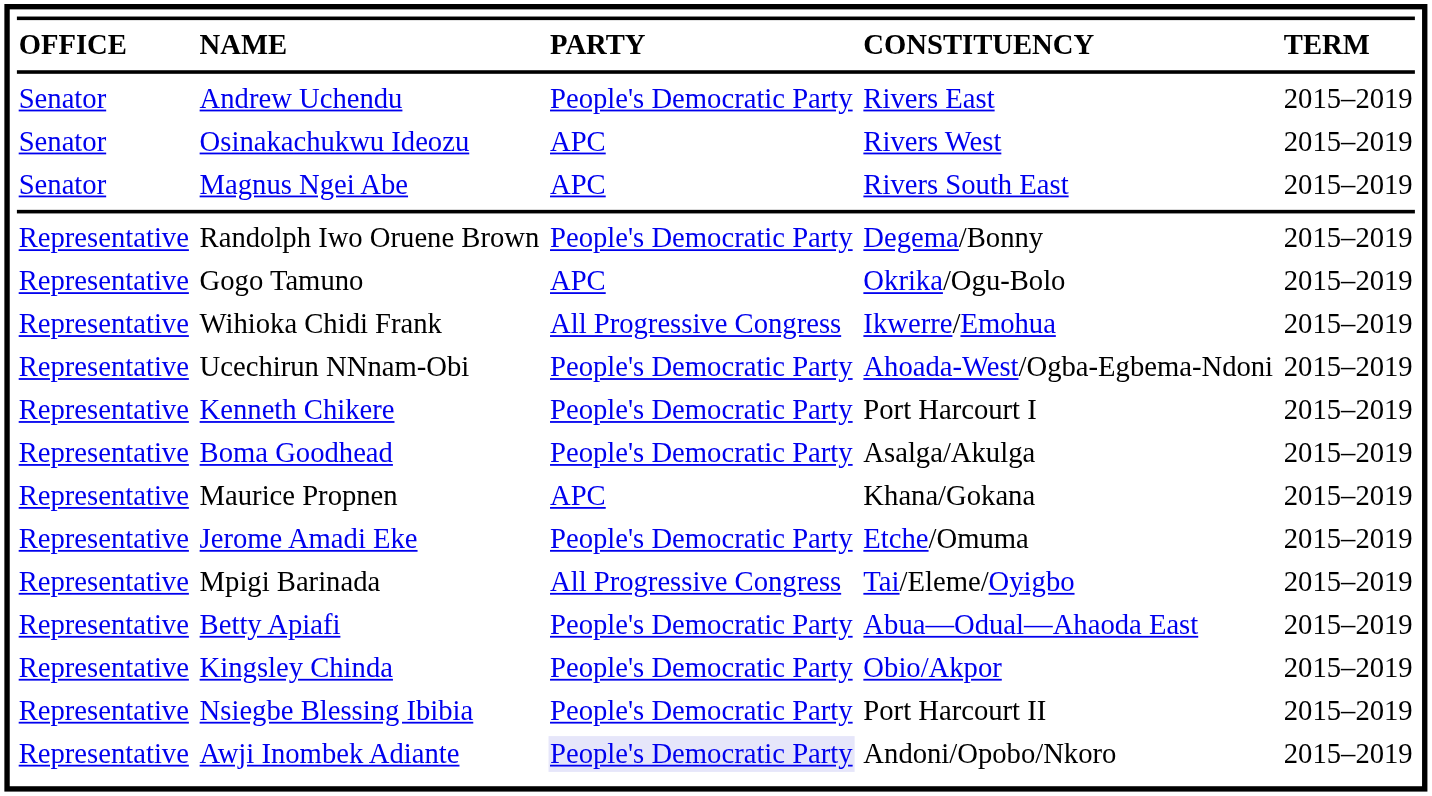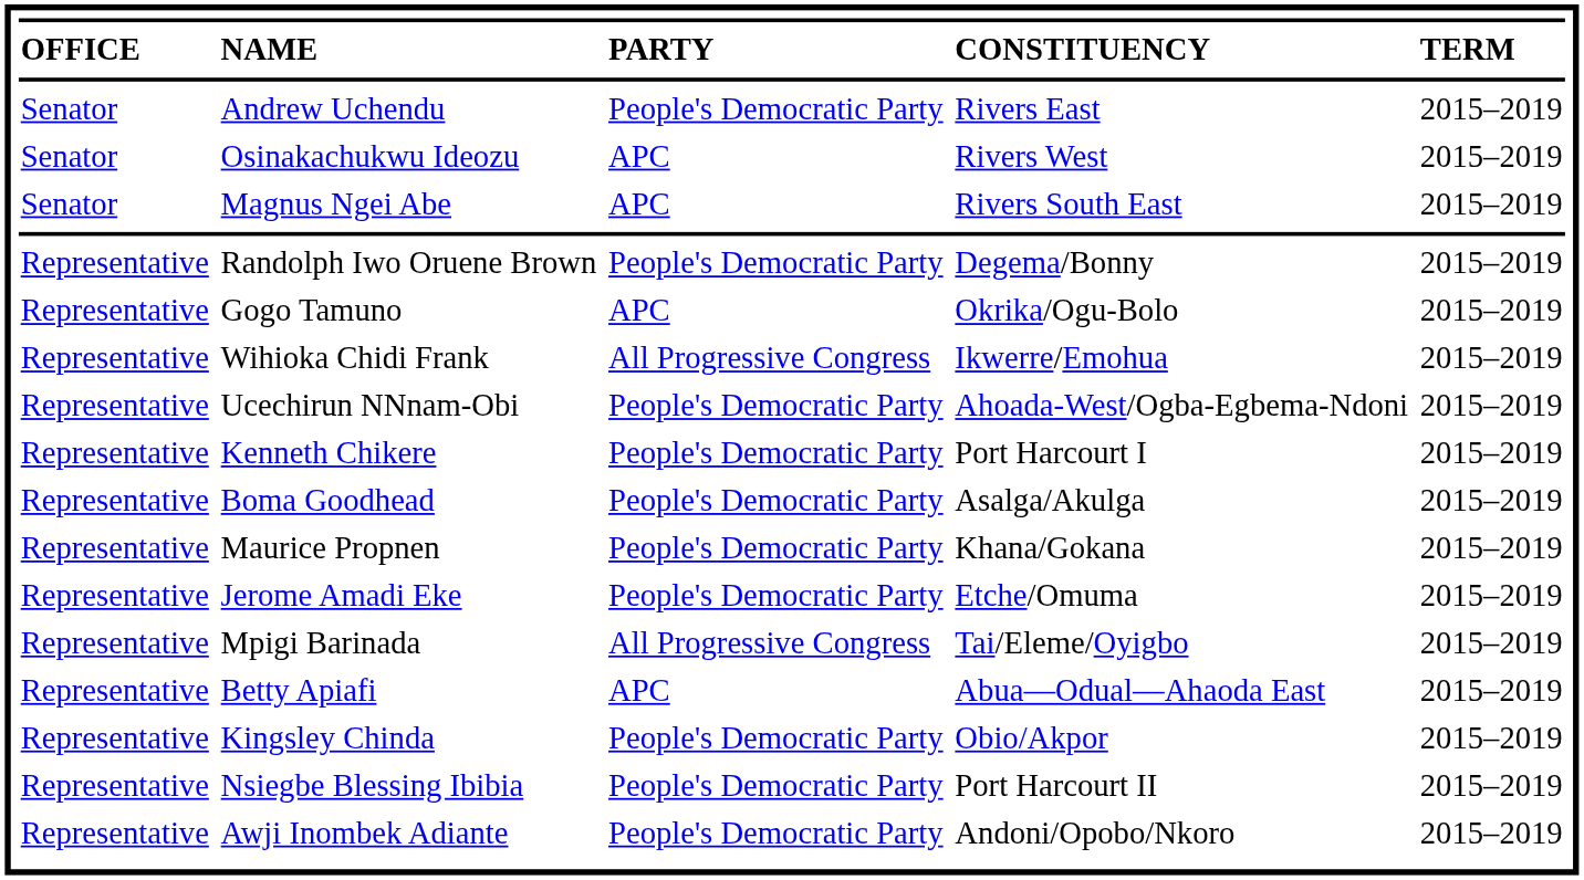Maurice Propnen | column 3: APC -> People's Democratic Party
Betty Apiafi | column 3: People's Democratic Party -> APC
Awji Inombek Adiante | column 3: lavender background -> no background
